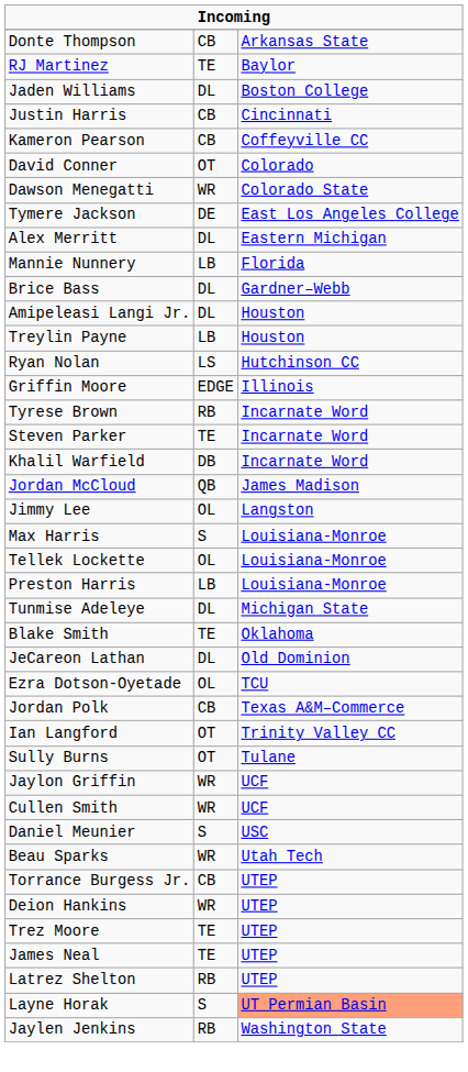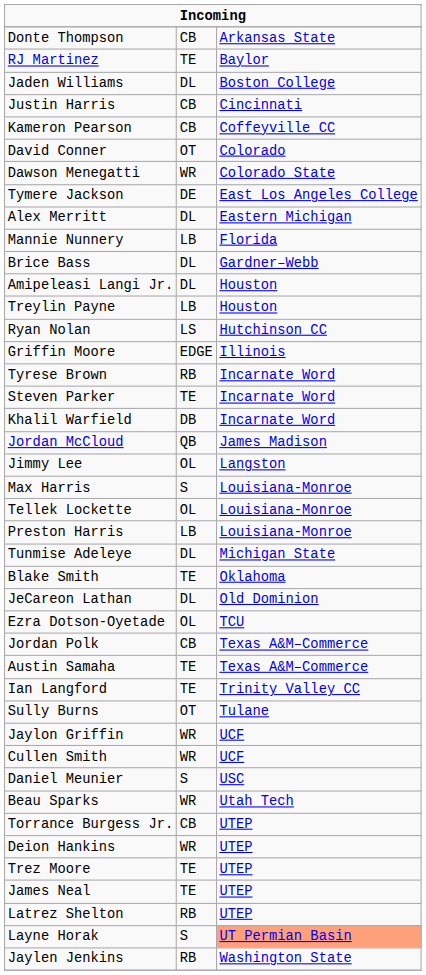+ row: Austin Samaha | TE | Texas A&M–Commerce
Ian Langford | column 2: OT -> TE
